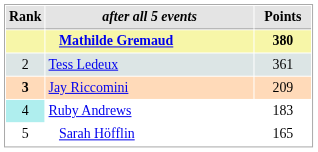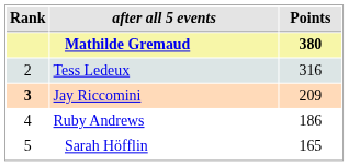Tess Ledeux | Points: 361 -> 316
Ruby Andrews | Rank: paleturquoise background -> no background
Ruby Andrews | Points: 183 -> 186
